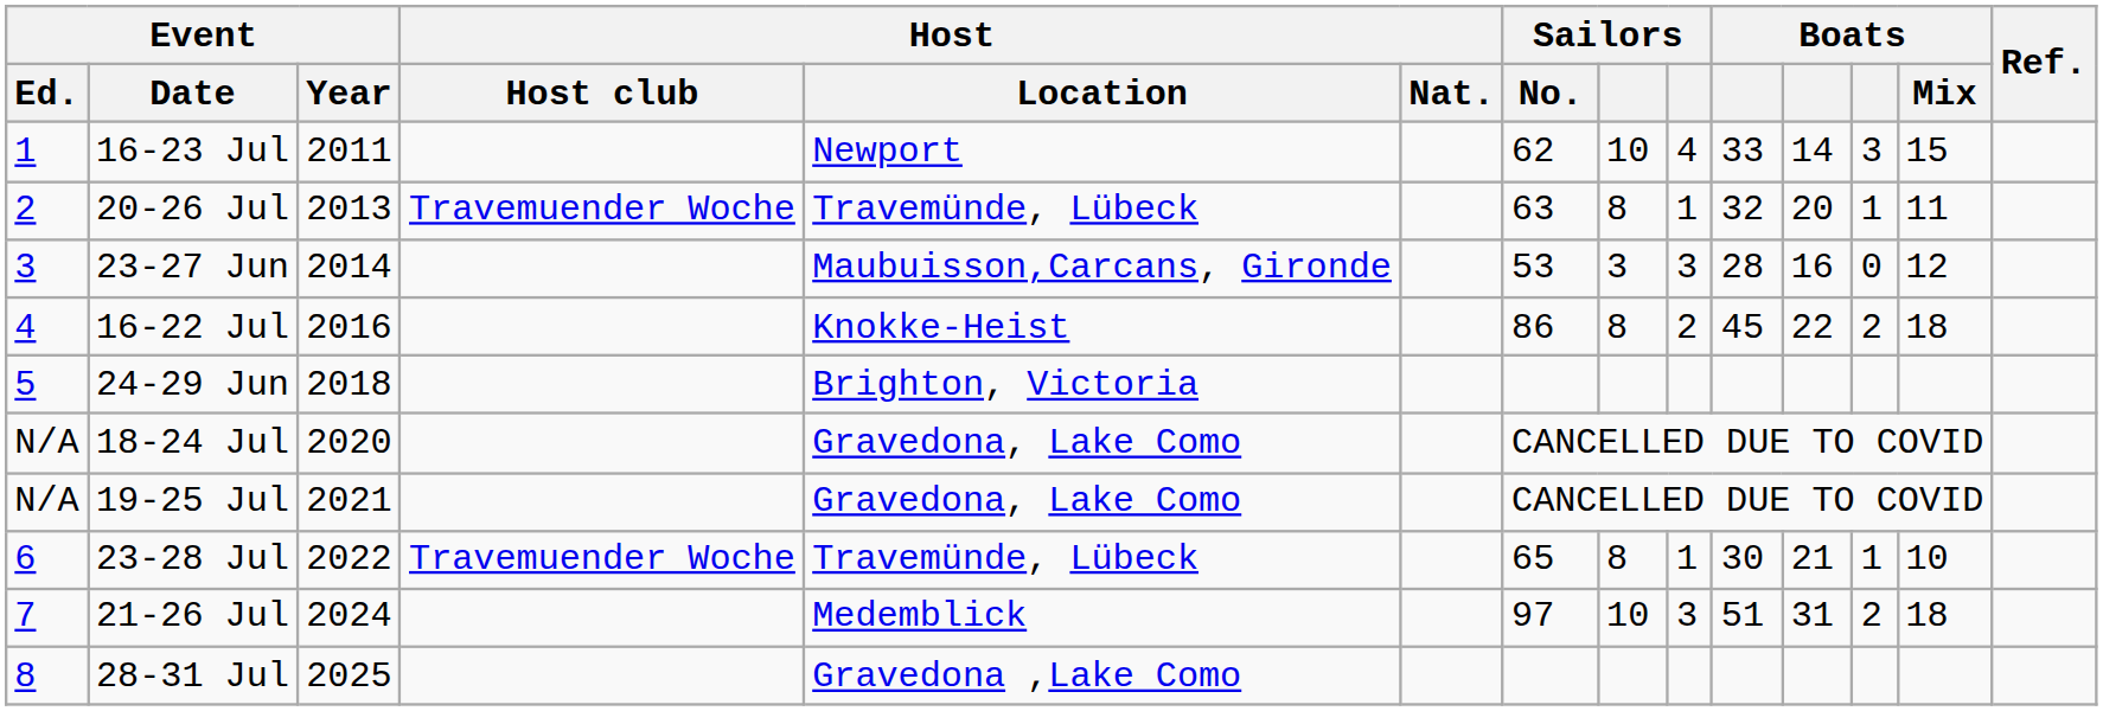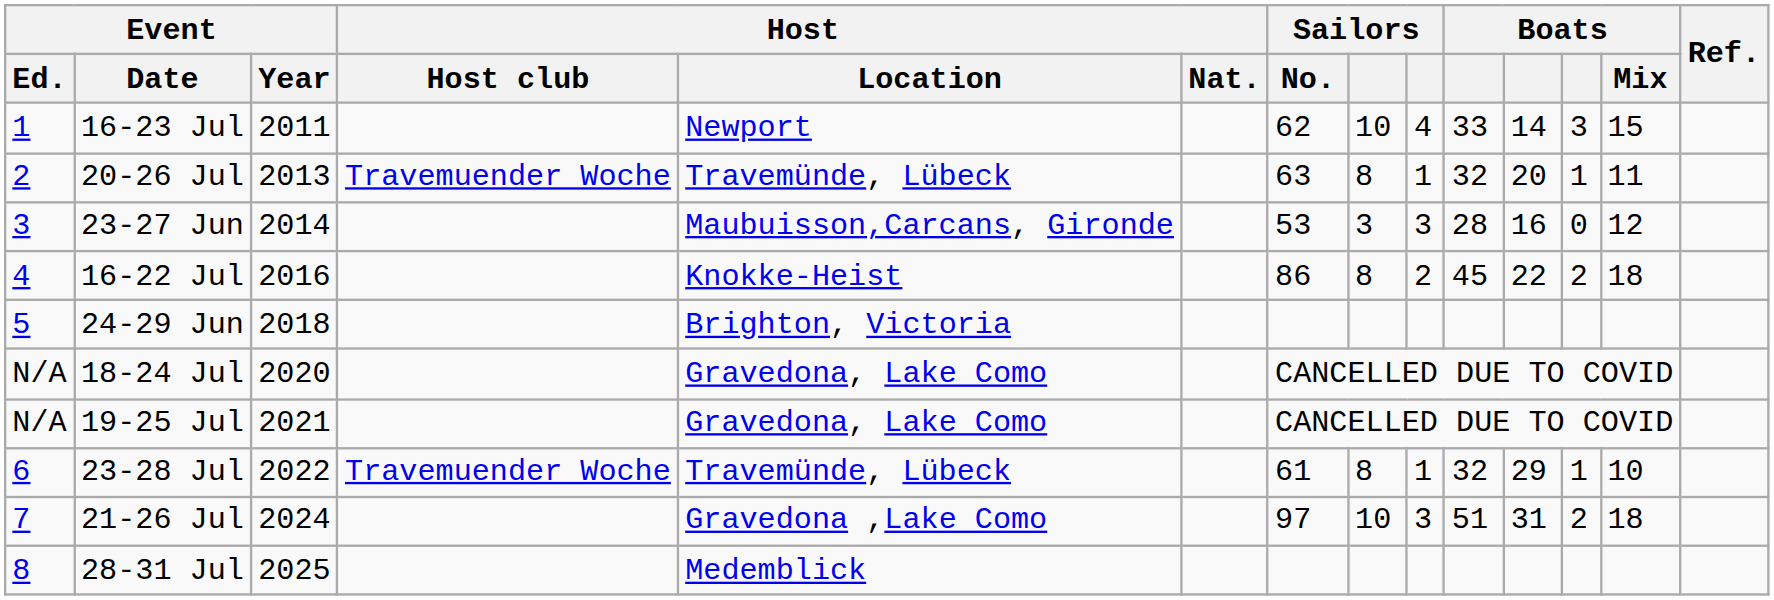23-28 Jul | Sailors / No.: 65 -> 61
23-28 Jul | column 10: 30 -> 32
23-28 Jul | column 11: 21 -> 29
21-26 Jul | Host / Location: Medemblick -> Gravedona ,Lake Como
28-31 Jul | Host / Location: Gravedona ,Lake Como -> Medemblick
